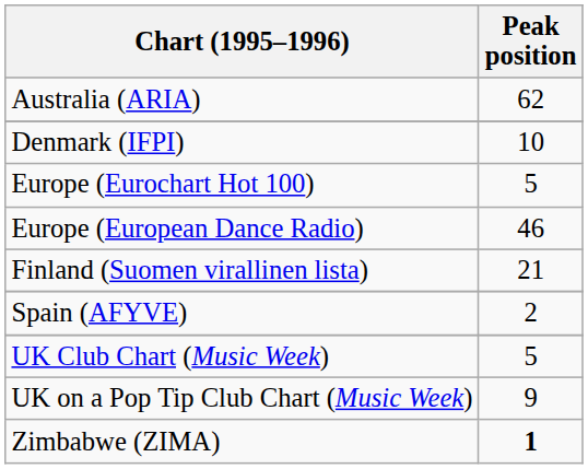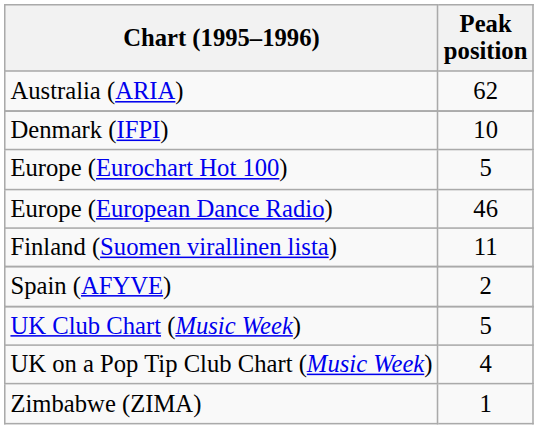Finland (Suomen virallinen lista) | Peak position: 21 -> 11
UK on a Pop Tip Club Chart (Music Week) | Peak position: 9 -> 4
Zimbabwe (ZIMA) | Peak position: bold -> normal
